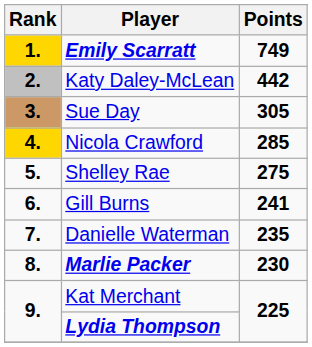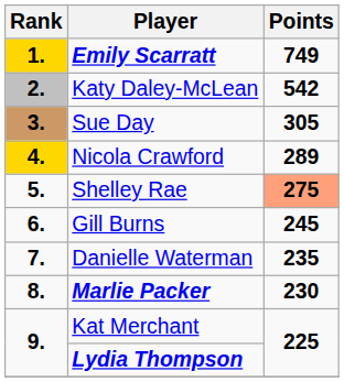Katy Daley-McLean | Points: 442 -> 542
Nicola Crawford | Points: 285 -> 289
Shelley Rae | Points: no background -> lightsalmon background
Gill Burns | Points: 241 -> 245
